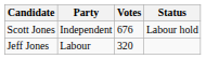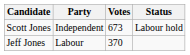Scott Jones | Votes: 676 -> 673
Jeff Jones | Votes: 320 -> 370
